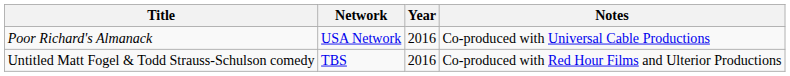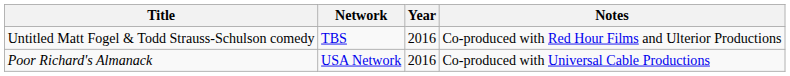rows swapped: Poor Richard's Almanack <-> Untitled Matt Fogel & Todd Strauss-Schulson comedy
